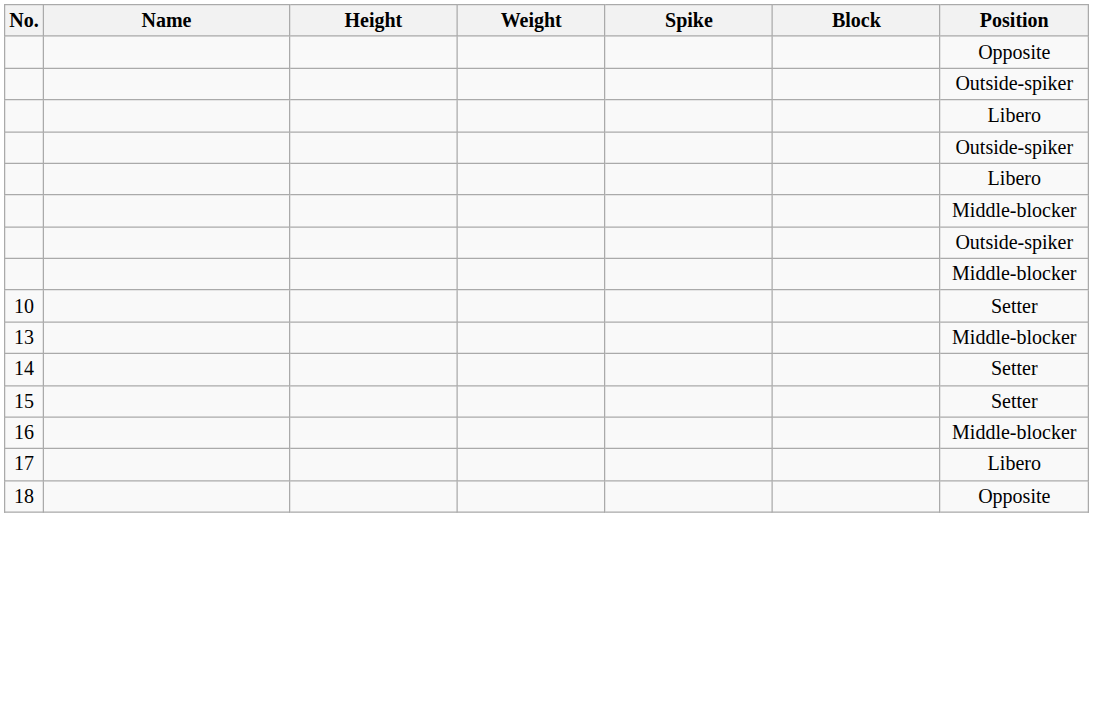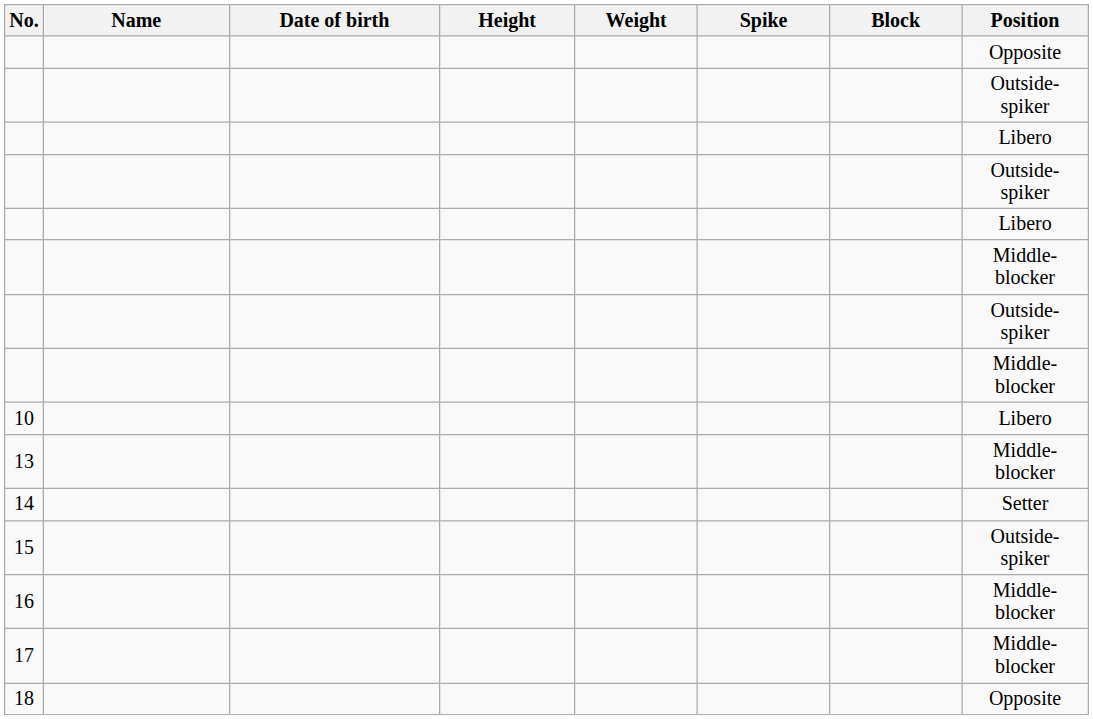+ column: Date of birth
10 | Position: Setter -> Libero
15 | Position: Setter -> Outside-spiker
17 | Position: Libero -> Middle-blocker
